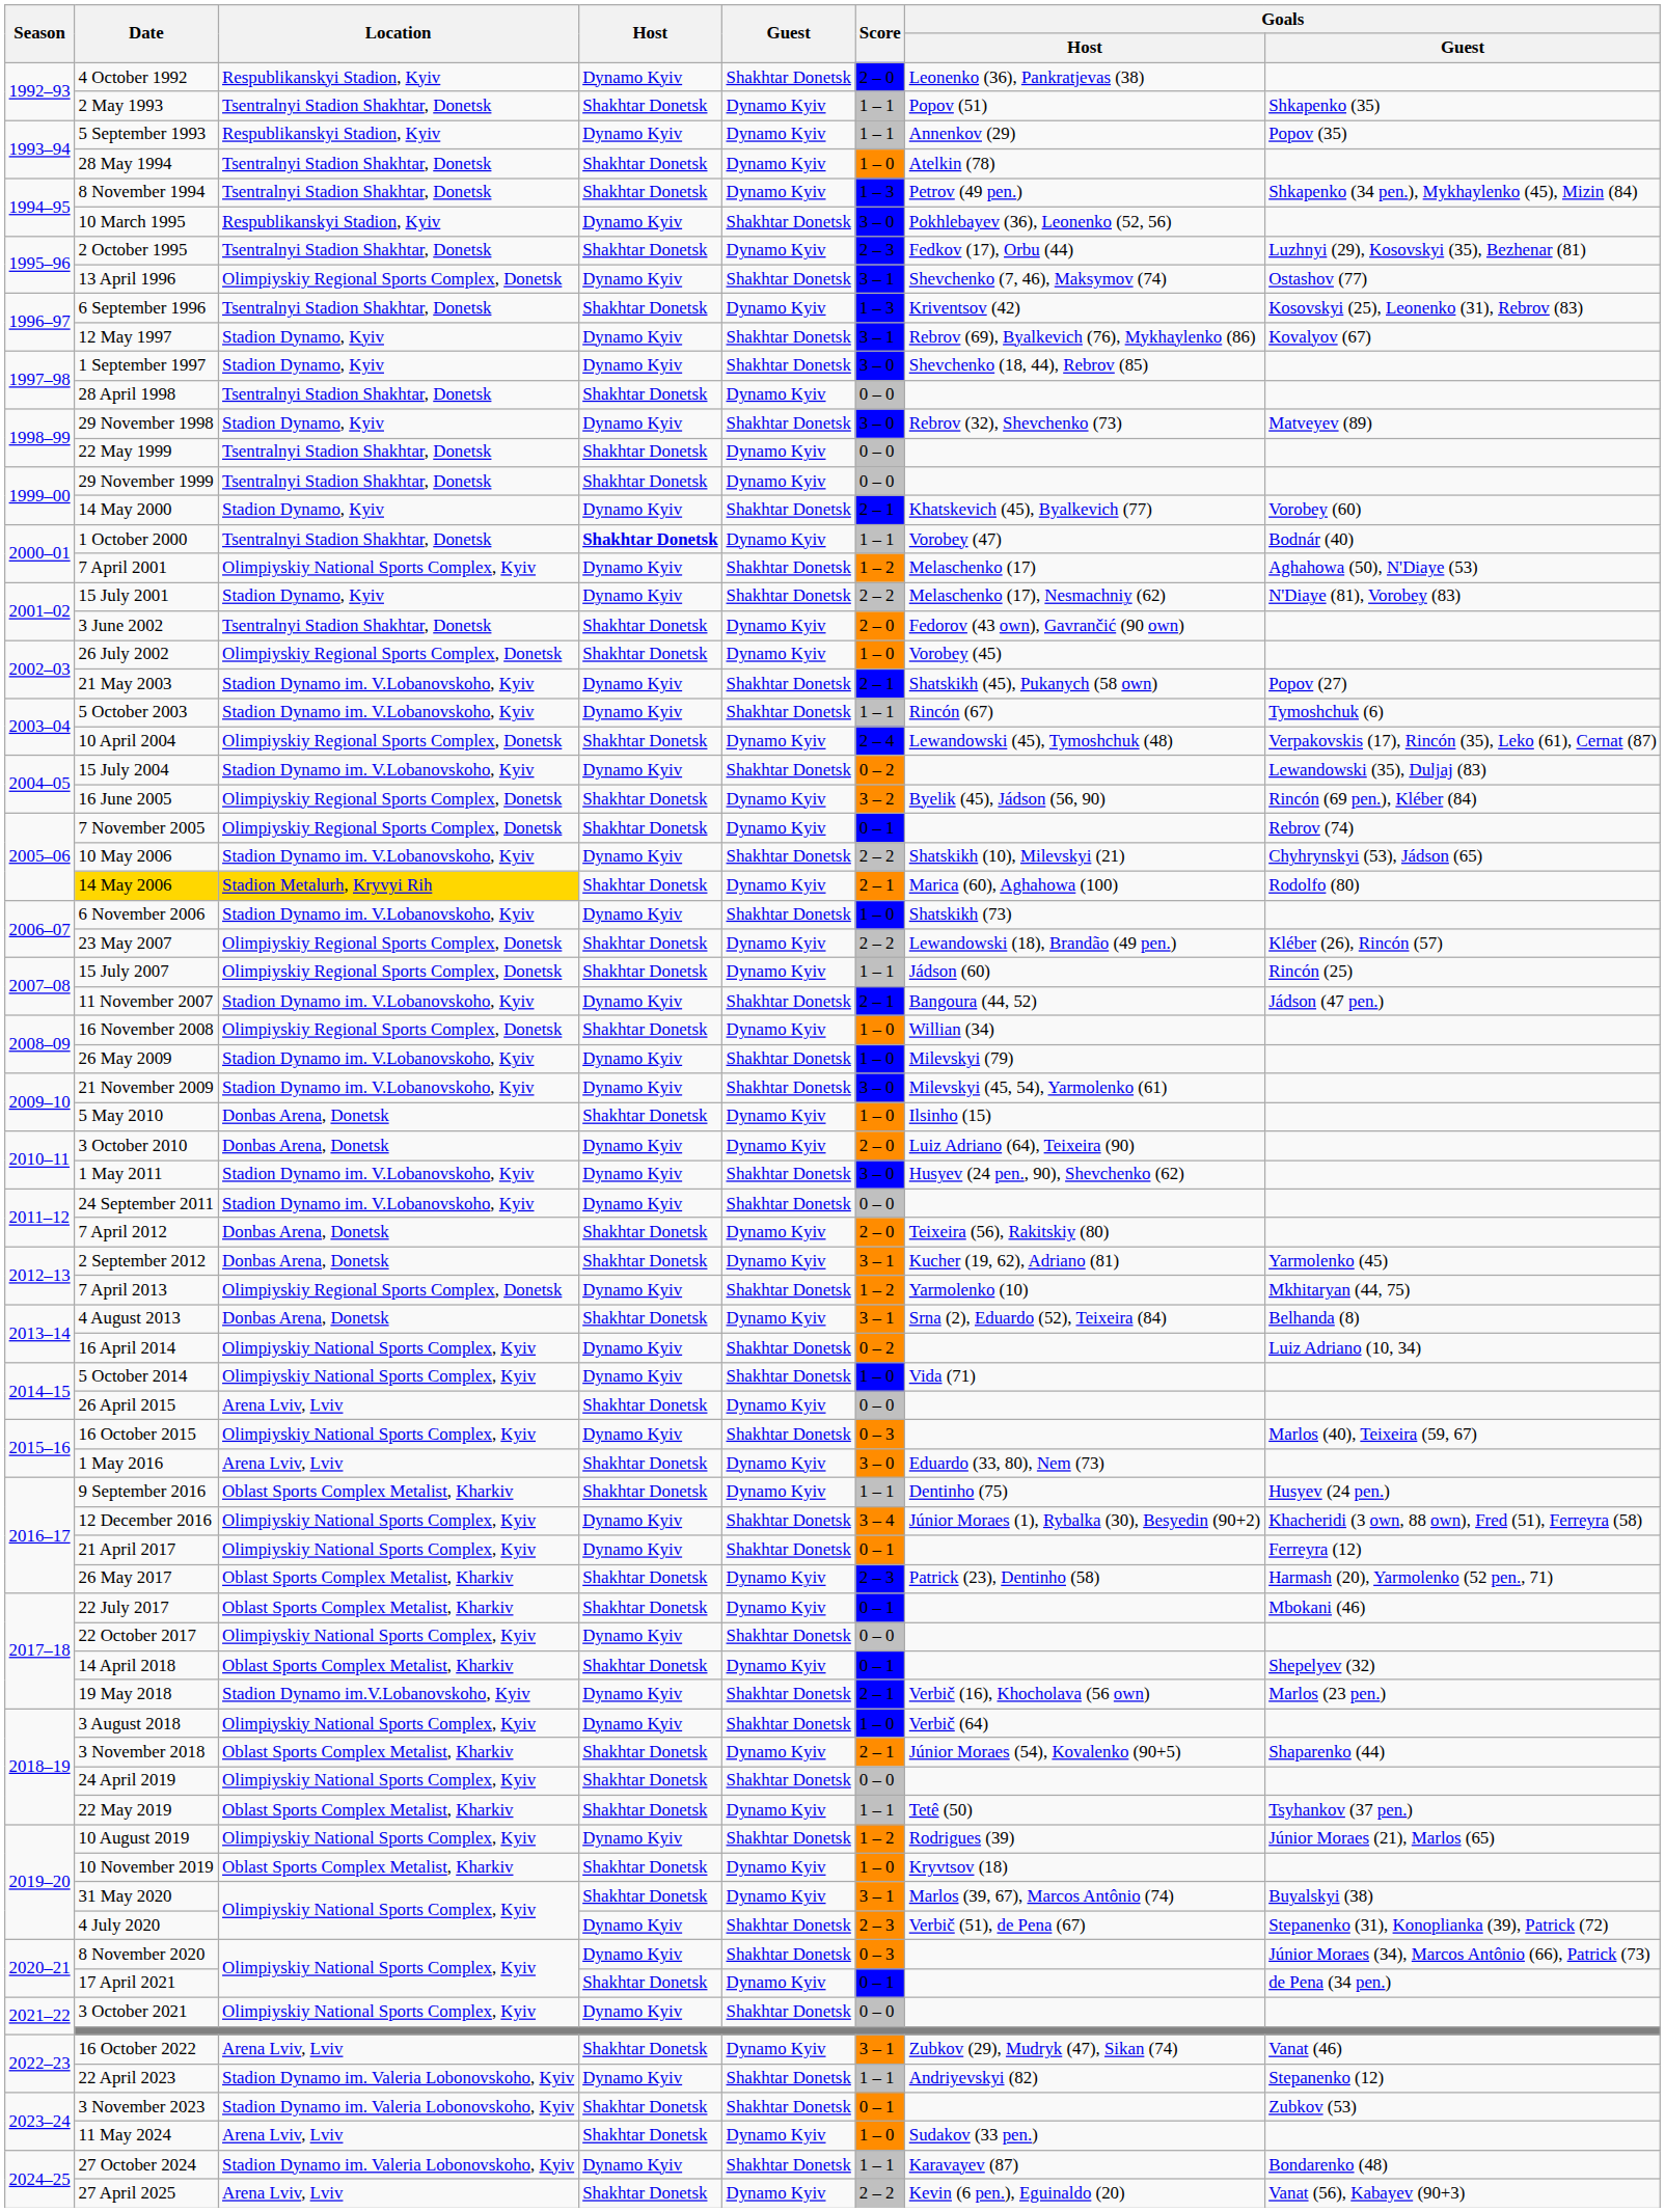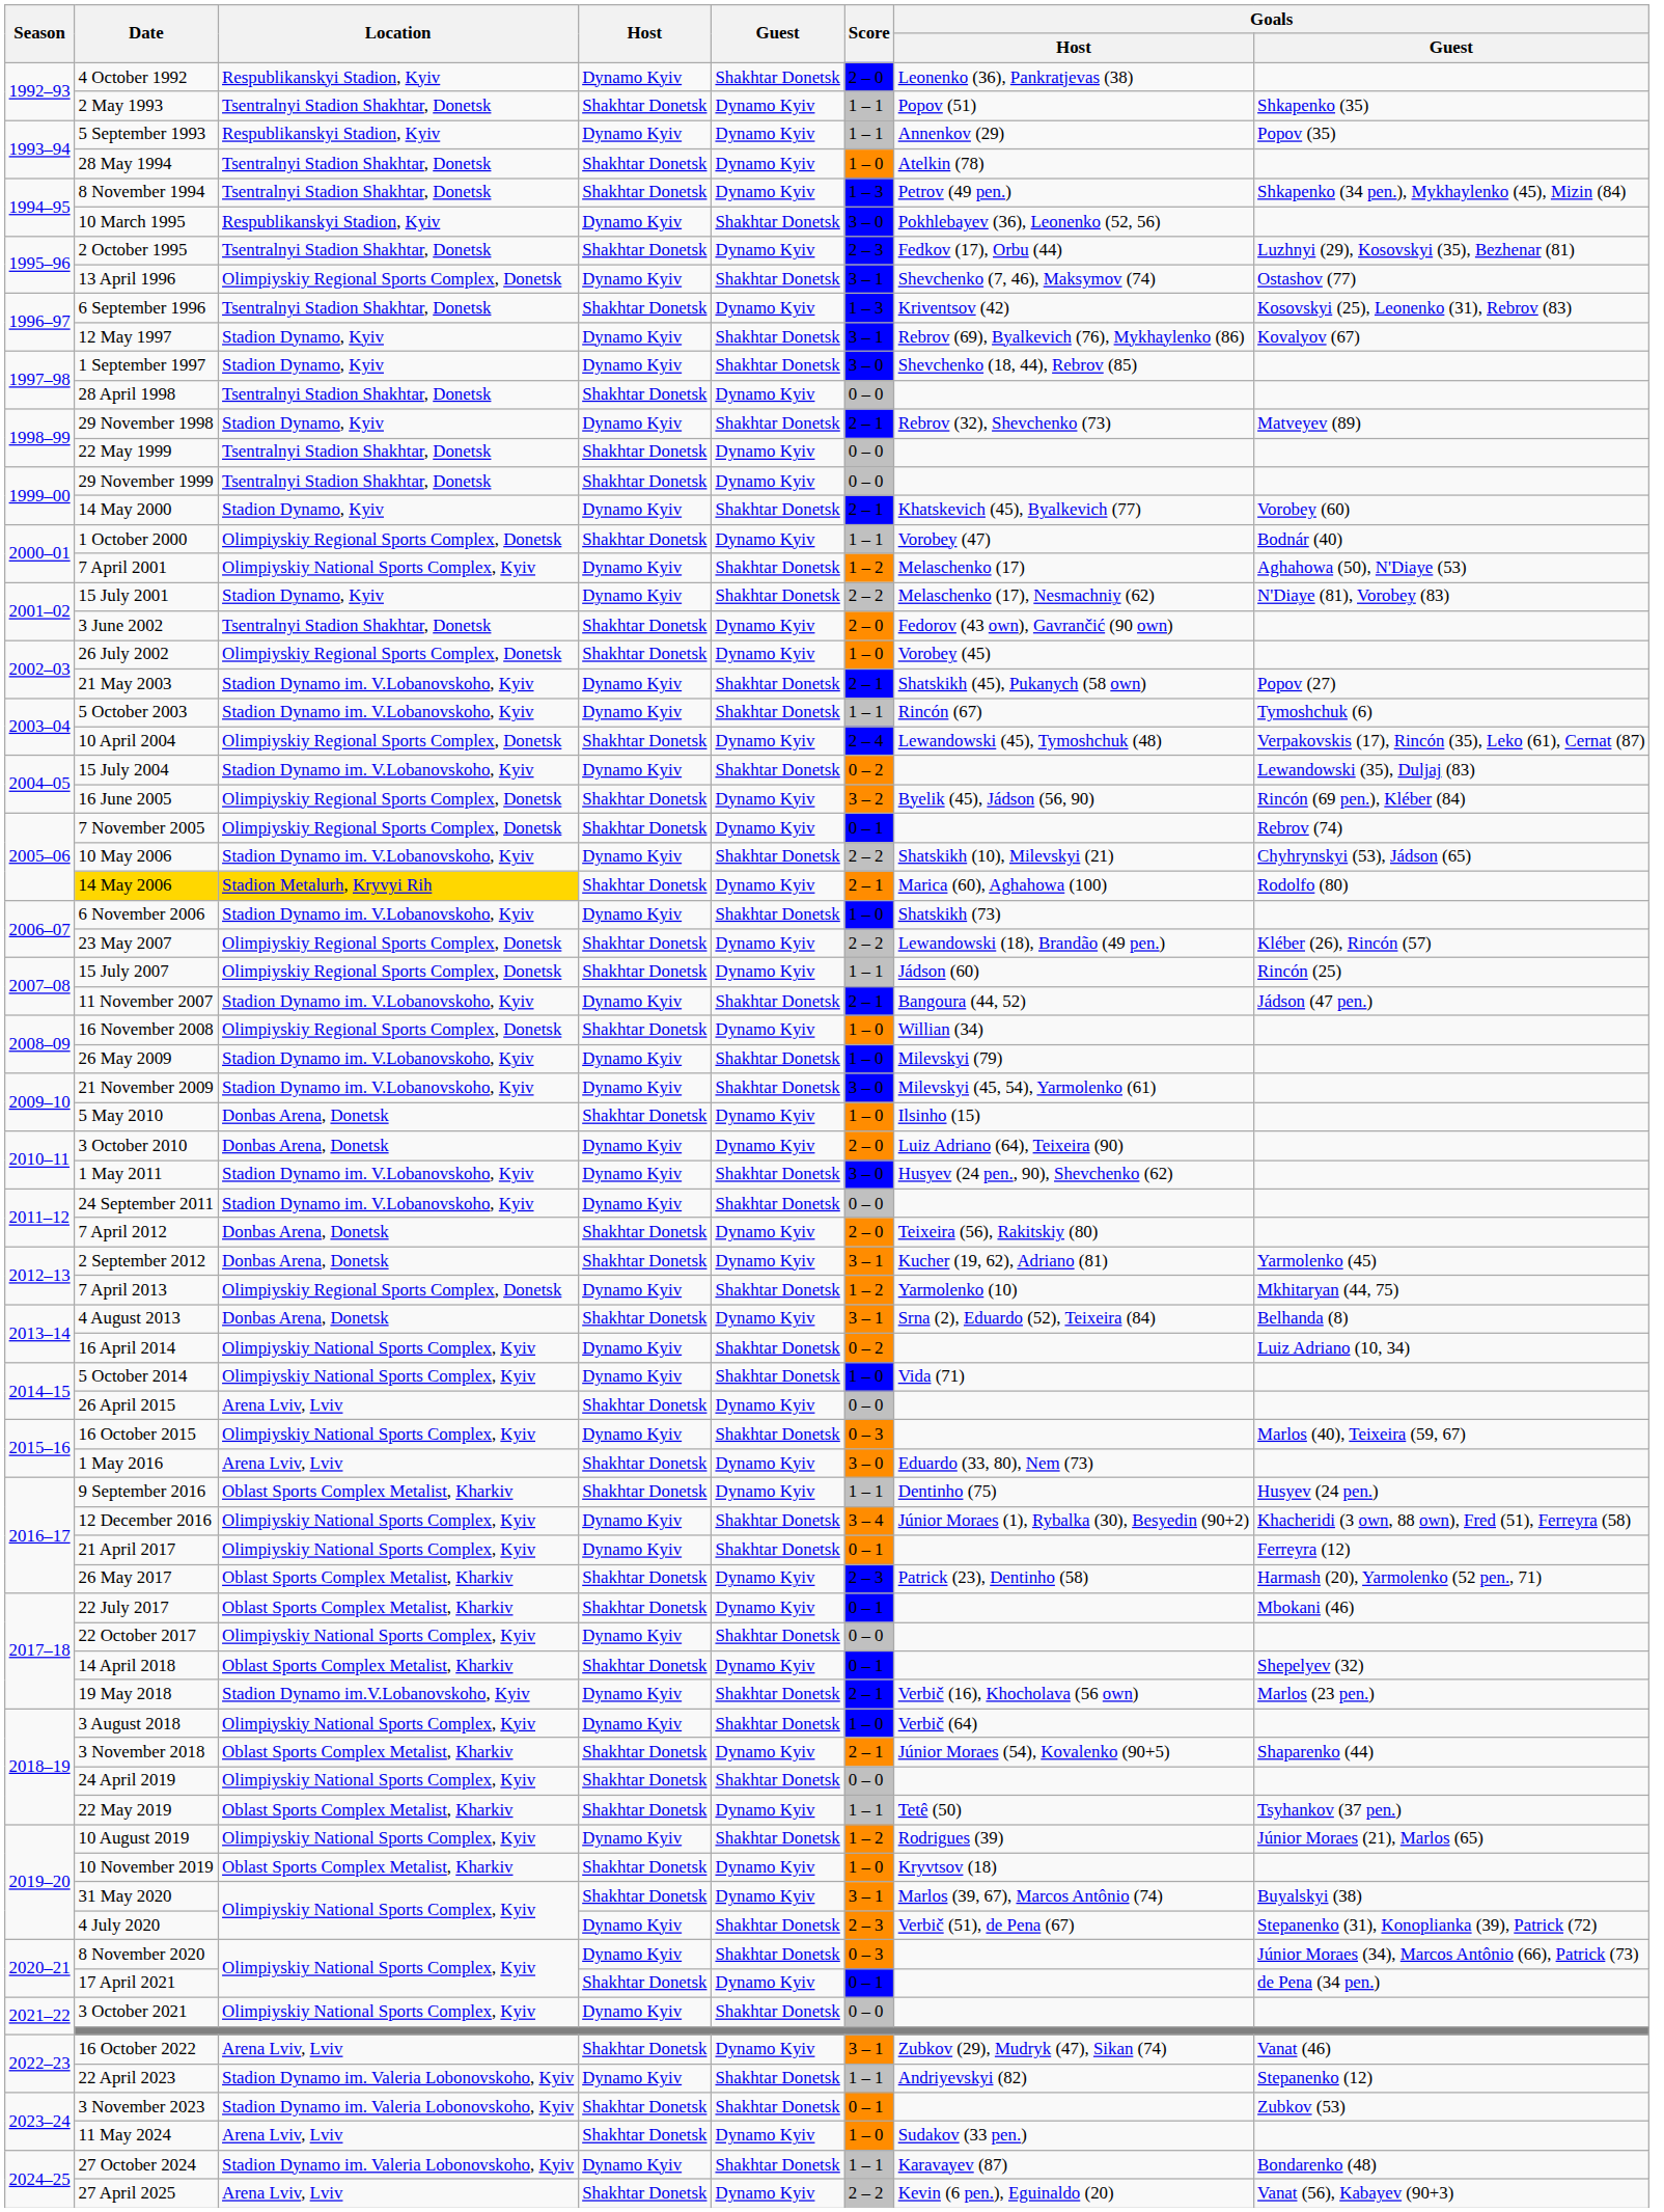29 November 1998 | Score: 3 – 0 -> 2 – 1
1 October 2000 | Location: Tsentralnyi Stadion Shakhtar, Donetsk -> Olimpiyskiy Regional Sports Complex, Donetsk
1 October 2000 | Host: bold -> normal
